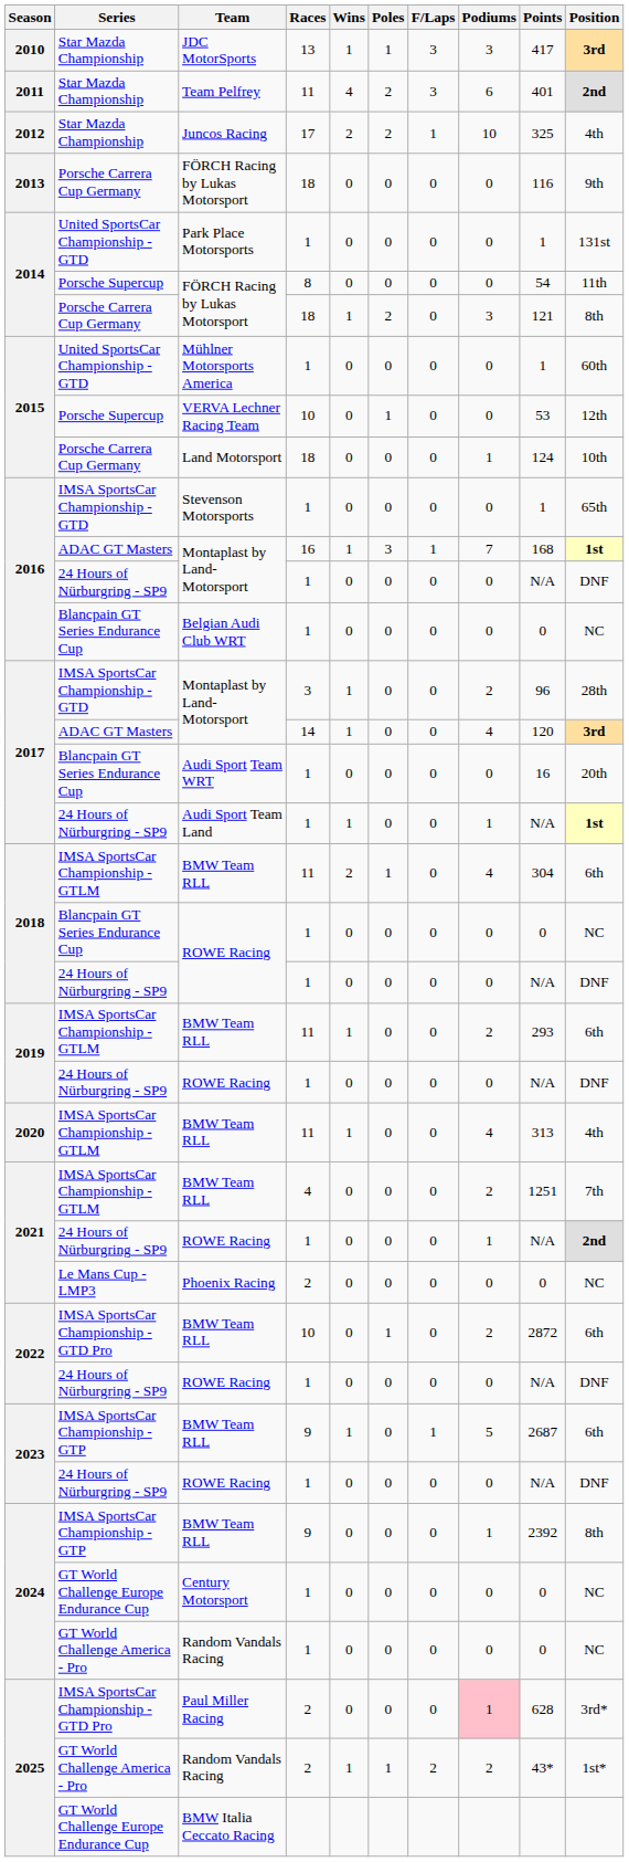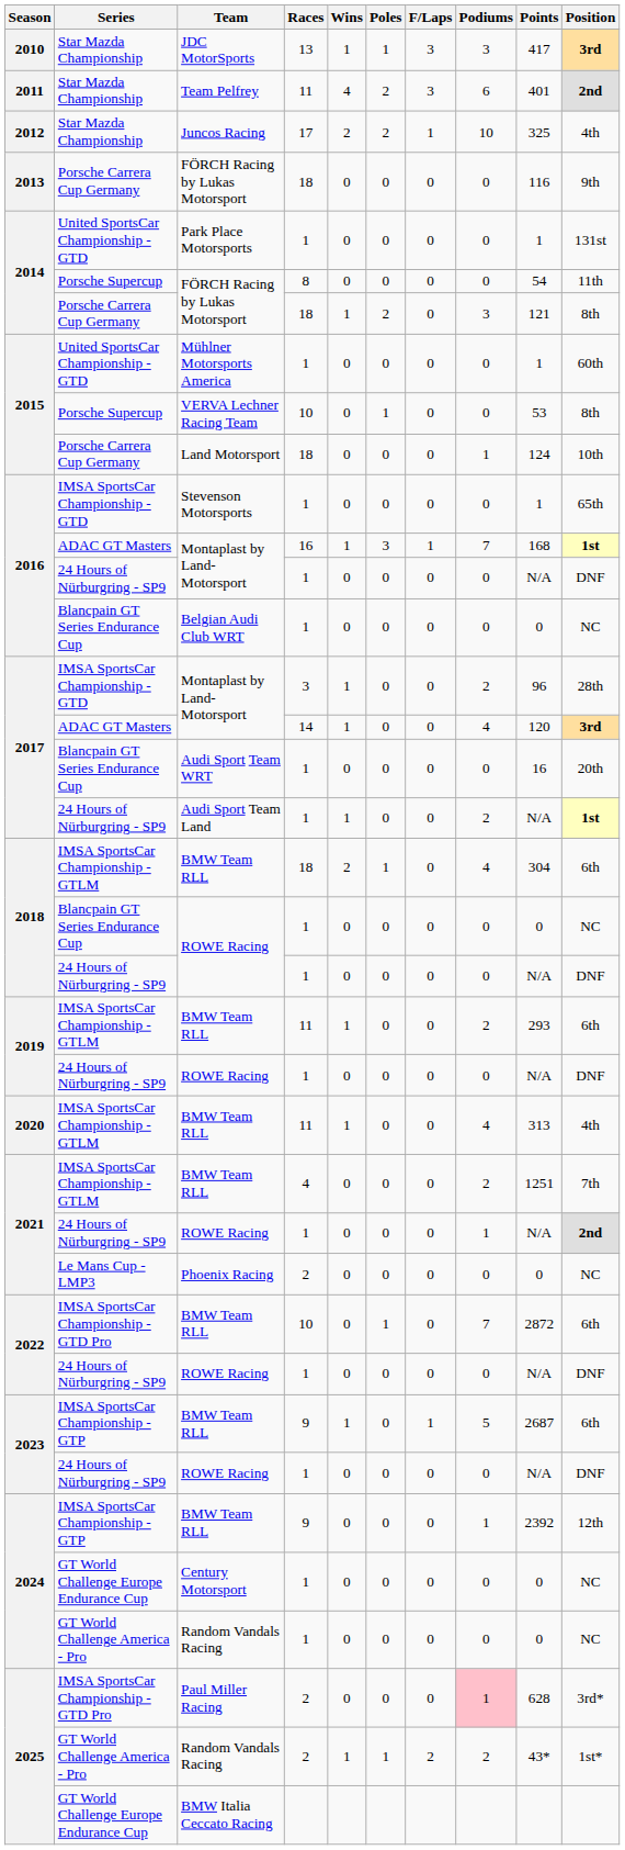VERVA Lechner Racing Team | Position: 12th -> 8th
Audi Sport Team Land | Podiums: 1 -> 2
2018 / BMW Team RLL | Races: 11 -> 18
2022 / BMW Team RLL | Podiums: 2 -> 7
2024 / BMW Team RLL | Position: 8th -> 12th
